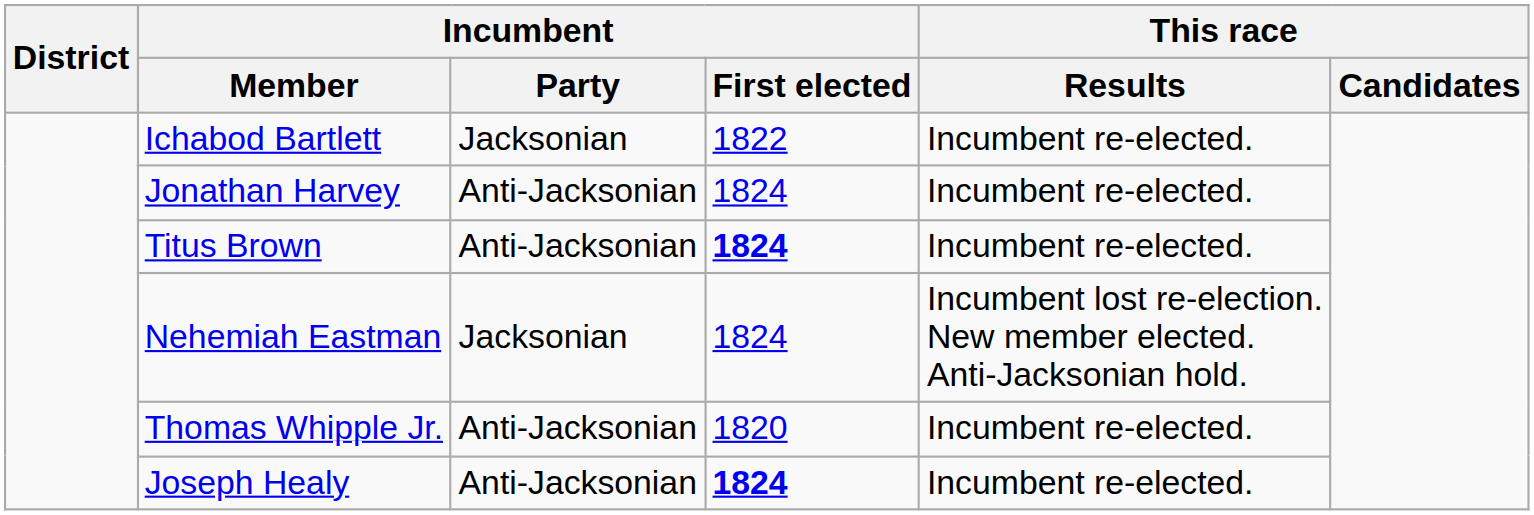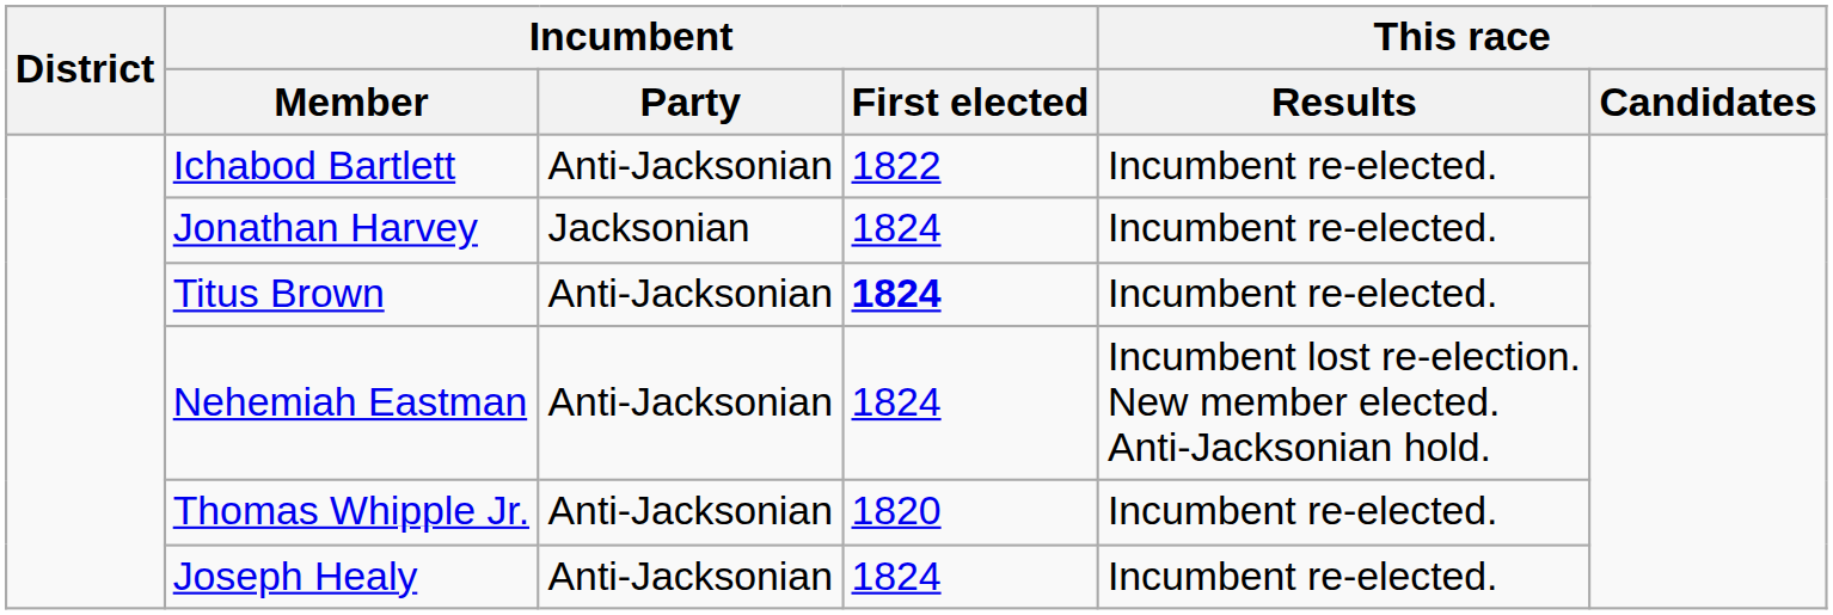Ichabod Bartlett | Incumbent / Party: Jacksonian -> Anti-Jacksonian
Jonathan Harvey | Incumbent / Party: Anti-Jacksonian -> Jacksonian
Nehemiah Eastman | Incumbent / Party: Jacksonian -> Anti-Jacksonian
Joseph Healy | Incumbent / First elected: bold -> normal
